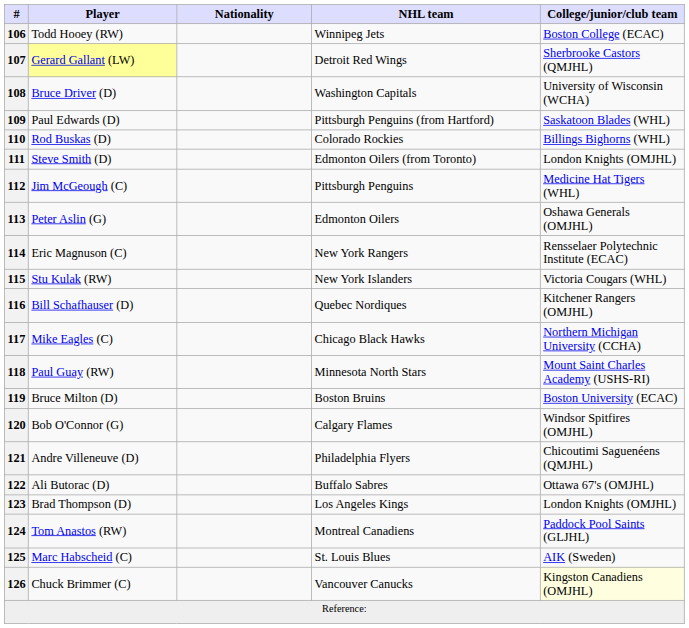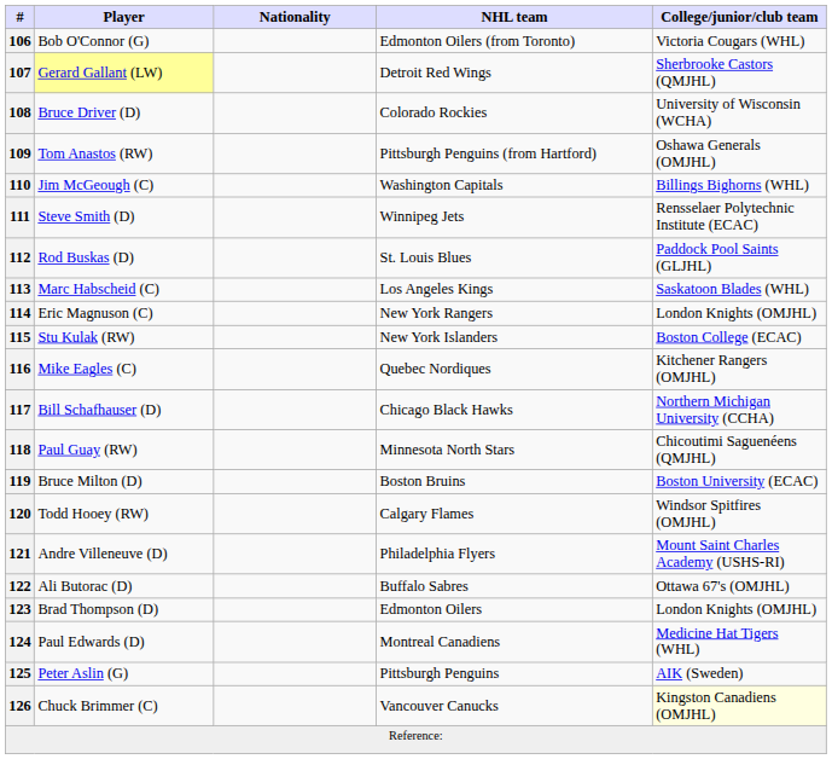106 | Player: Todd Hooey (RW) -> Bob O'Connor (G)
106 | NHL team: Winnipeg Jets -> Edmonton Oilers (from Toronto)
106 | College/junior/club team: Boston College (ECAC) -> Victoria Cougars (WHL)
108 | NHL team: Washington Capitals -> Colorado Rockies
109 | Player: Paul Edwards (D) -> Tom Anastos (RW)
109 | College/junior/club team: Saskatoon Blades (WHL) -> Oshawa Generals (OMJHL)
110 | Player: Rod Buskas (D) -> Jim McGeough (C)
110 | NHL team: Colorado Rockies -> Washington Capitals
111 | NHL team: Edmonton Oilers (from Toronto) -> Winnipeg Jets
111 | College/junior/club team: London Knights (OMJHL) -> Rensselaer Polytechnic Institute (ECAC)
112 | Player: Jim McGeough (C) -> Rod Buskas (D)
112 | NHL team: Pittsburgh Penguins -> St. Louis Blues
112 | College/junior/club team: Medicine Hat Tigers (WHL) -> Paddock Pool Saints (GLJHL)
113 | Player: Peter Aslin (G) -> Marc Habscheid (C)
113 | NHL team: Edmonton Oilers -> Los Angeles Kings
113 | College/junior/club team: Oshawa Generals (OMJHL) -> Saskatoon Blades (WHL)
114 | College/junior/club team: Rensselaer Polytechnic Institute (ECAC) -> London Knights (OMJHL)
115 | College/junior/club team: Victoria Cougars (WHL) -> Boston College (ECAC)
116 | Player: Bill Schafhauser (D) -> Mike Eagles (C)
117 | Player: Mike Eagles (C) -> Bill Schafhauser (D)
118 | College/junior/club team: Mount Saint Charles Academy (USHS-RI) -> Chicoutimi Saguenéens (QMJHL)
120 | Player: Bob O'Connor (G) -> Todd Hooey (RW)
121 | College/junior/club team: Chicoutimi Saguenéens (QMJHL) -> Mount Saint Charles Academy (USHS-RI)
123 | NHL team: Los Angeles Kings -> Edmonton Oilers
124 | Player: Tom Anastos (RW) -> Paul Edwards (D)
124 | College/junior/club team: Paddock Pool Saints (GLJHL) -> Medicine Hat Tigers (WHL)
125 | Player: Marc Habscheid (C) -> Peter Aslin (G)
125 | NHL team: St. Louis Blues -> Pittsburgh Penguins
